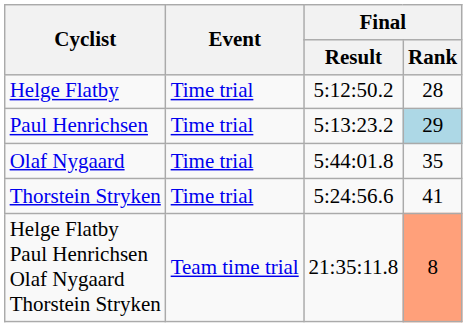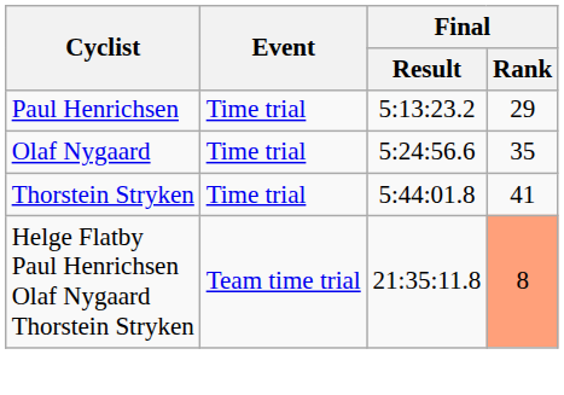- row: Helge Flatby | Time trial | 5:12:50.2 | 28
Paul Henrichsen | Final / Rank: lightblue background -> no background
Olaf Nygaard | Final / Result: 5:44:01.8 -> 5:24:56.6
Thorstein Stryken | Final / Result: 5:24:56.6 -> 5:44:01.8
